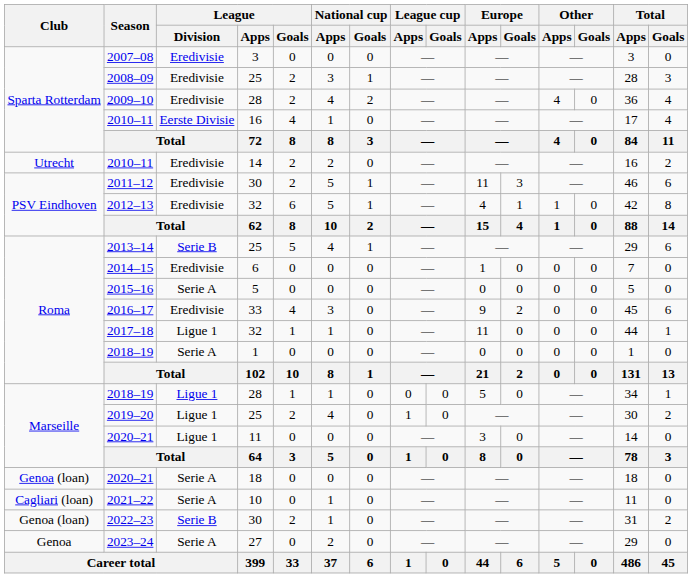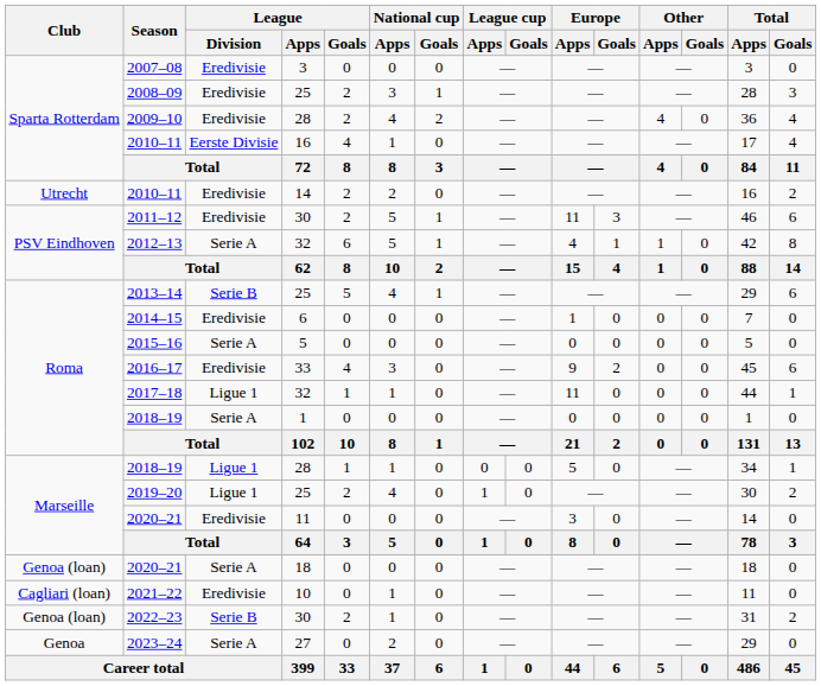2012–13 | League / Division: Eredivisie -> Serie A
2020–21 / 11 | League / Division: Ligue 1 -> Eredivisie
2021–22 | League / Division: Serie A -> Eredivisie
